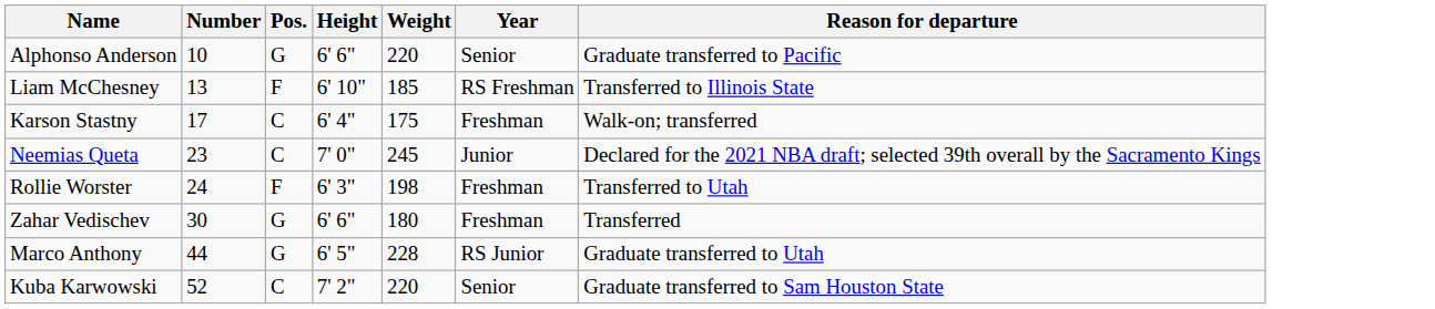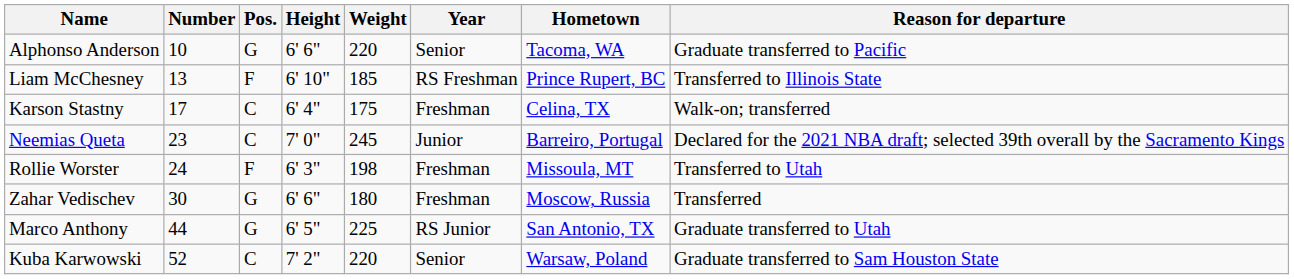+ column: Hometown | Tacoma, WA | Prince Rupert, BC | Celina, TX | Barreiro, Portugal | Missoula, MT | Moscow, Russia | San Antonio, TX | Warsaw, Poland
Marco Anthony | Weight: 228 -> 225
